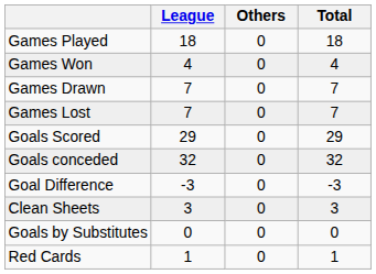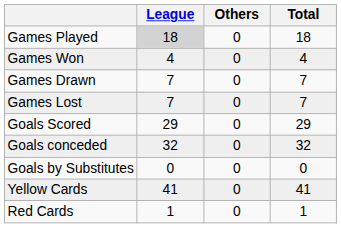Games Played | League: no background -> lightgrey background
- row: Goal Difference | -3 | 0 | -3
- row: Clean Sheets | 3 | 0 | 3
+ row: Yellow Cards | 41 | 0 | 41
